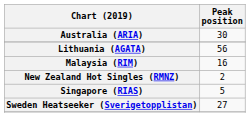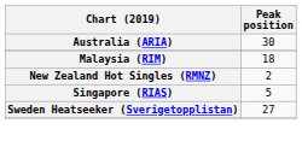- row: Lithuania (AGATA) | 56
Malaysia (RIM) | Peak position: 16 -> 18
